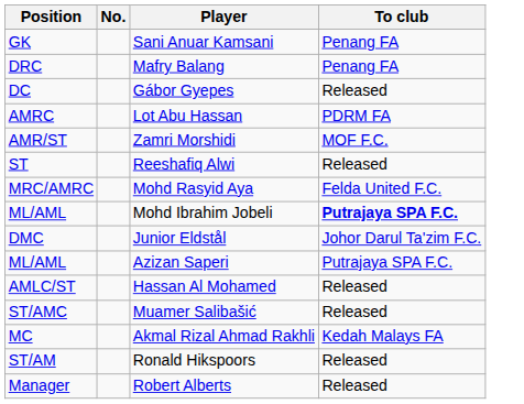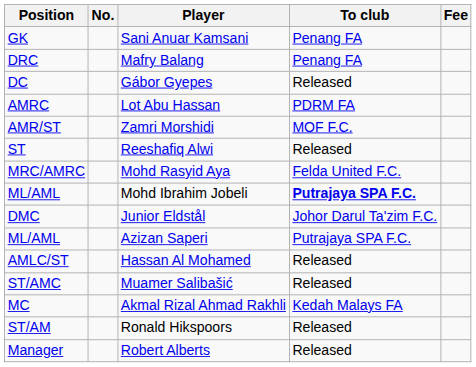+ column: Fee
